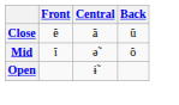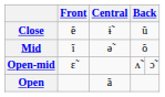Close | Central: ã -> ɨ̃
+ row: Open-mid | ɛ̃ | ʌ̃ | ɔ̃
Open | Central: ɨ̃ -> ã
